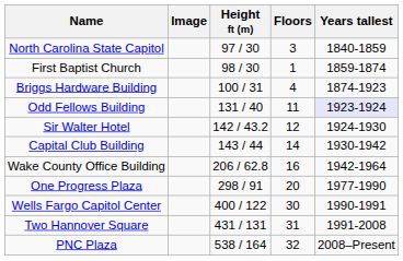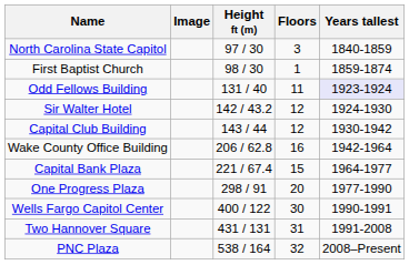- row: Briggs Hardware Building | 100 / 31 | 4 | 1874-1923
Capital Club Building | Floors: 14 -> 12
+ row: Capital Bank Plaza | 221 / 67.4 | 15 | 1964-1977
